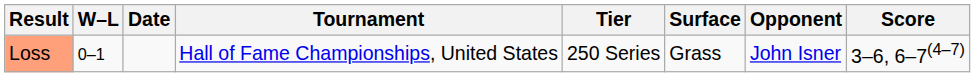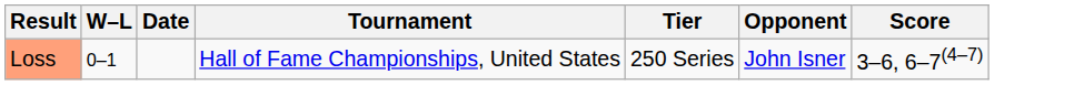- column: Surface | Grass
